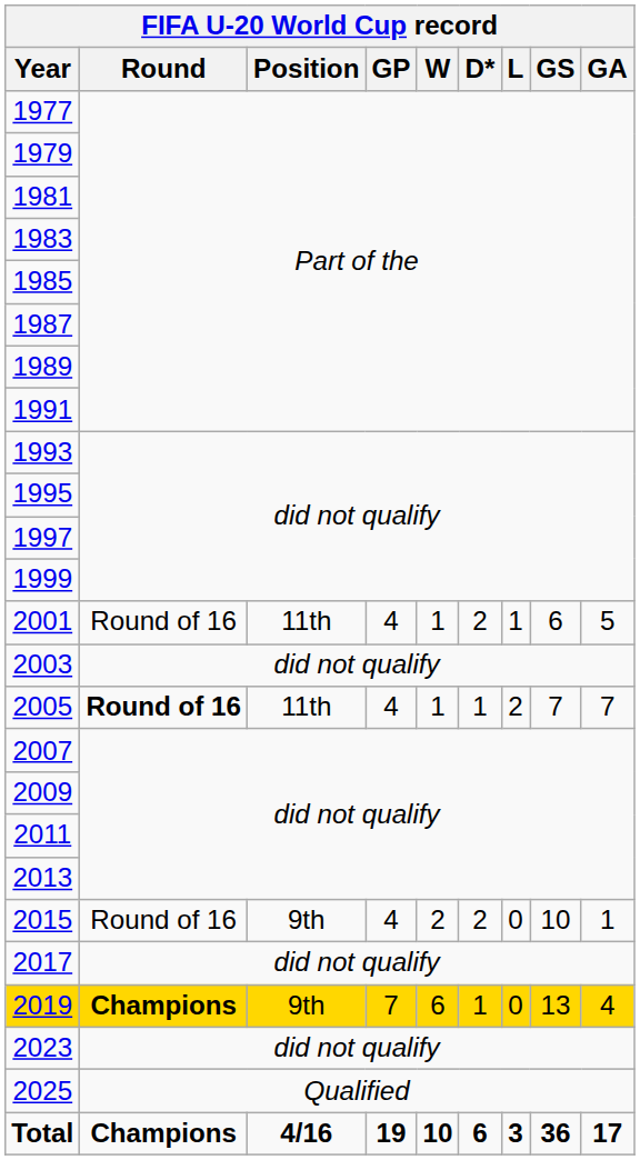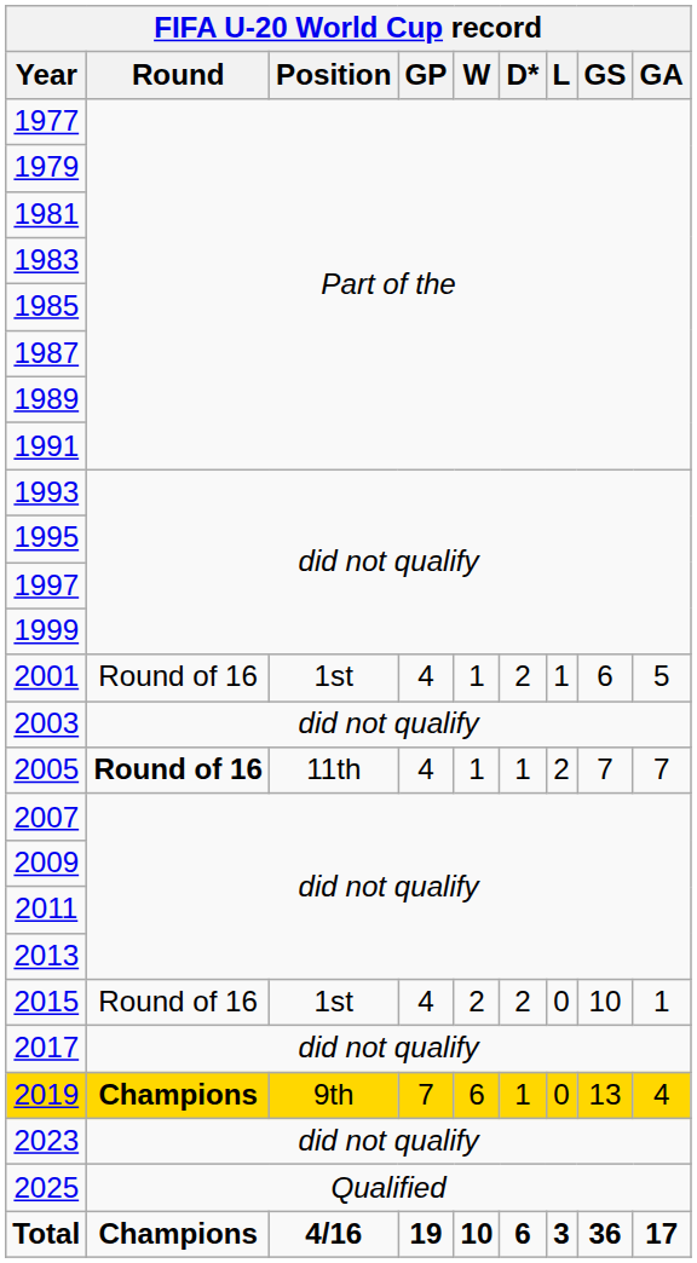2001 | Position: 11th -> 1st
2015 | Position: 9th -> 1st
